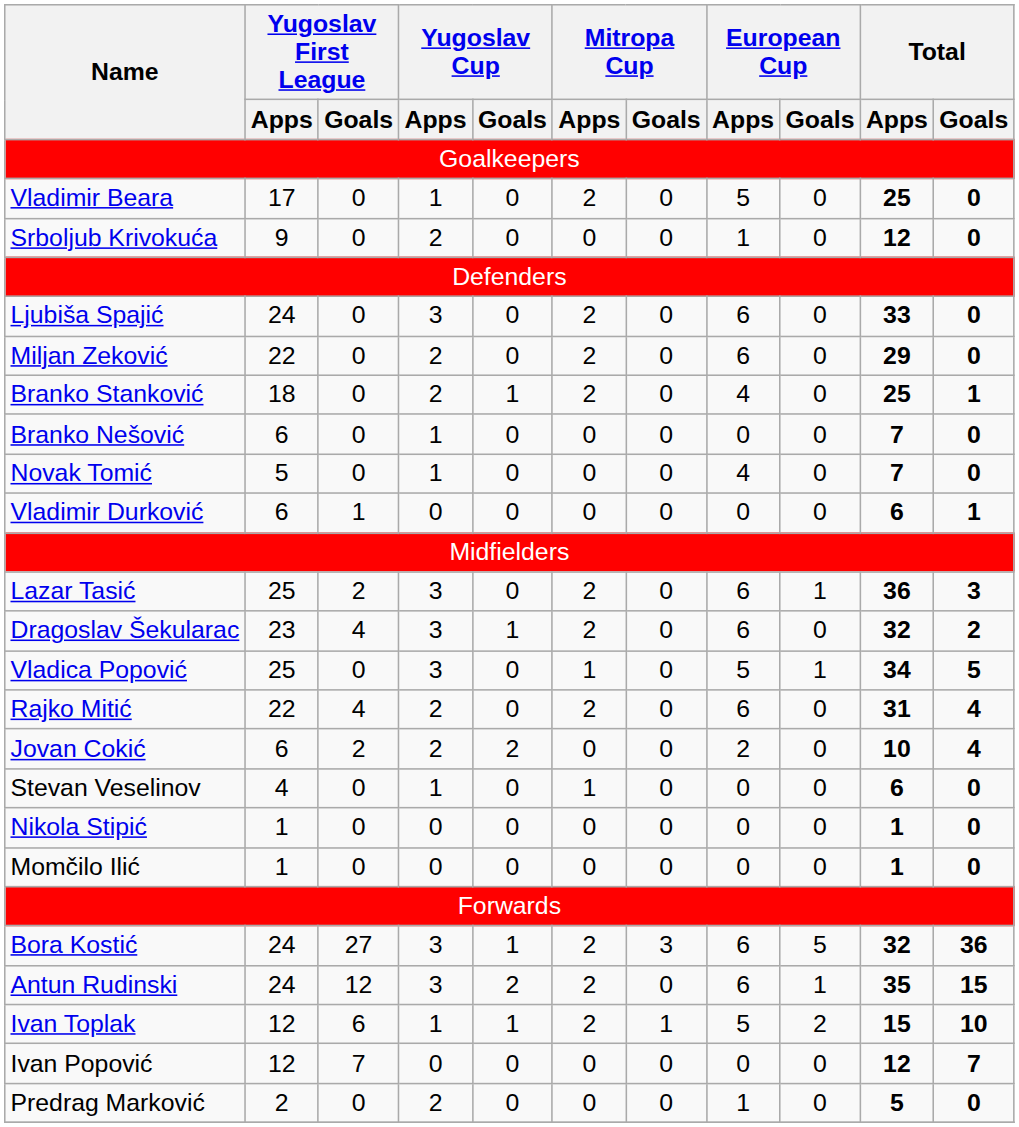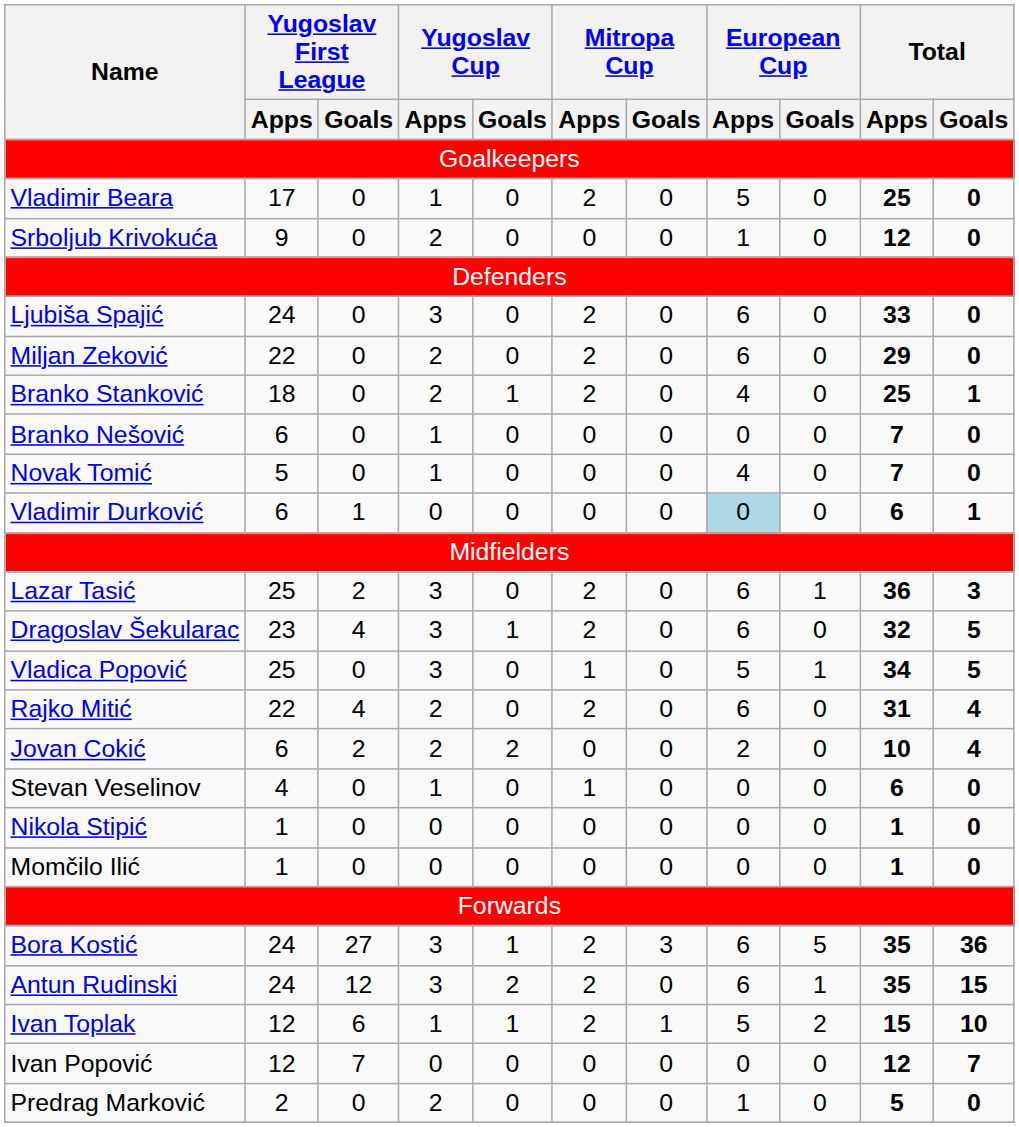Vladimir Durković | European Cup / Apps: no background -> lightblue background
Dragoslav Šekularac | Total / Goals: 2 -> 5
Bora Kostić | Total / Apps: 32 -> 35
